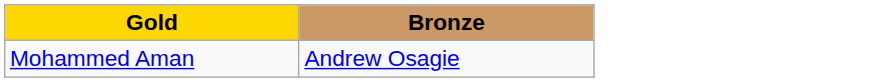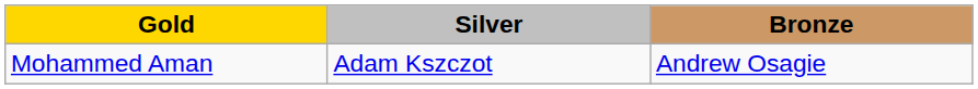+ column: Silver | Adam Kszczot
